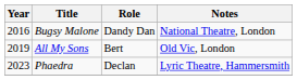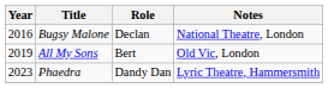Bugsy Malone | Role: Dandy Dan -> Declan
Phaedra | Role: Declan -> Dandy Dan
